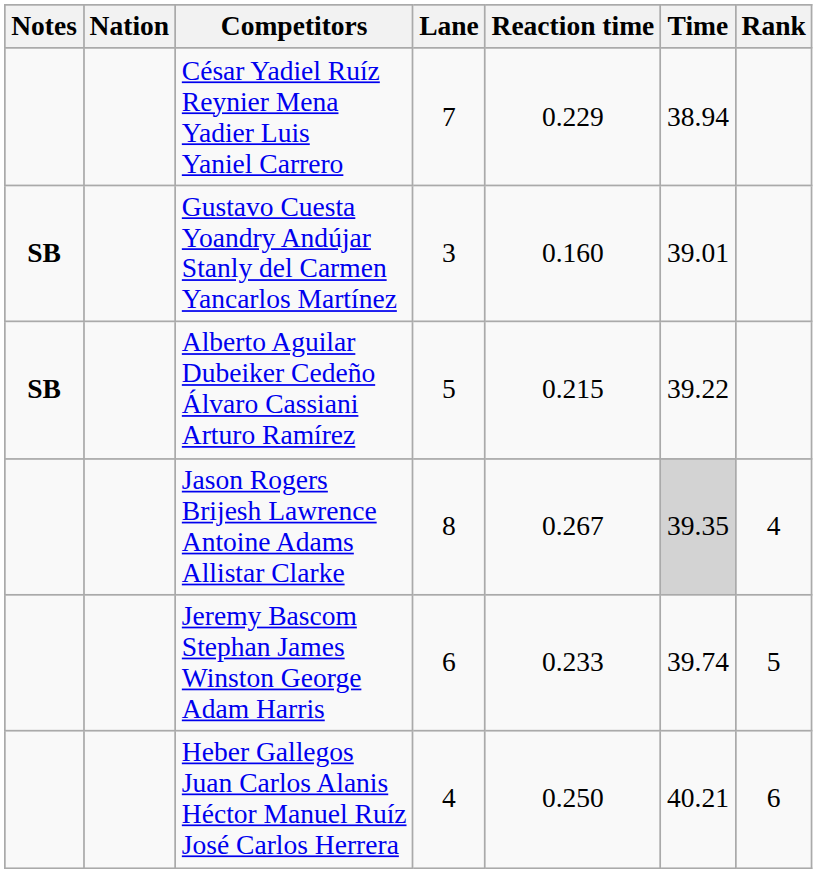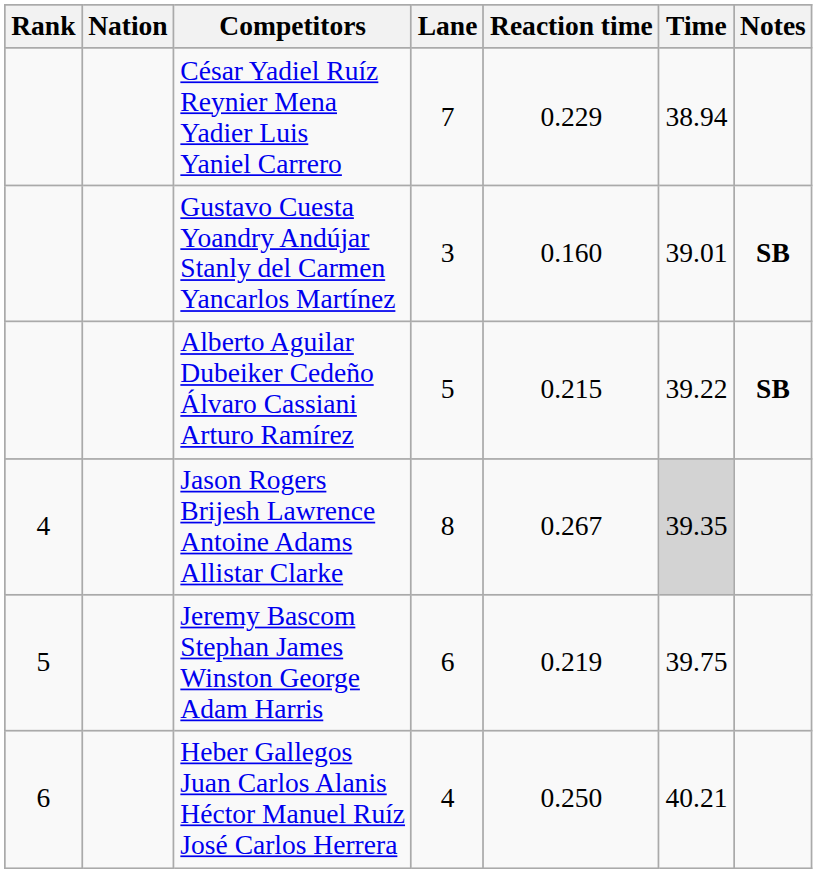columns swapped: Rank <-> Notes
Jeremy Bascom Stephan James Winston George Adam Harris | Reaction time: 0.233 -> 0.219
Jeremy Bascom Stephan James Winston George Adam Harris | Time: 39.74 -> 39.75
